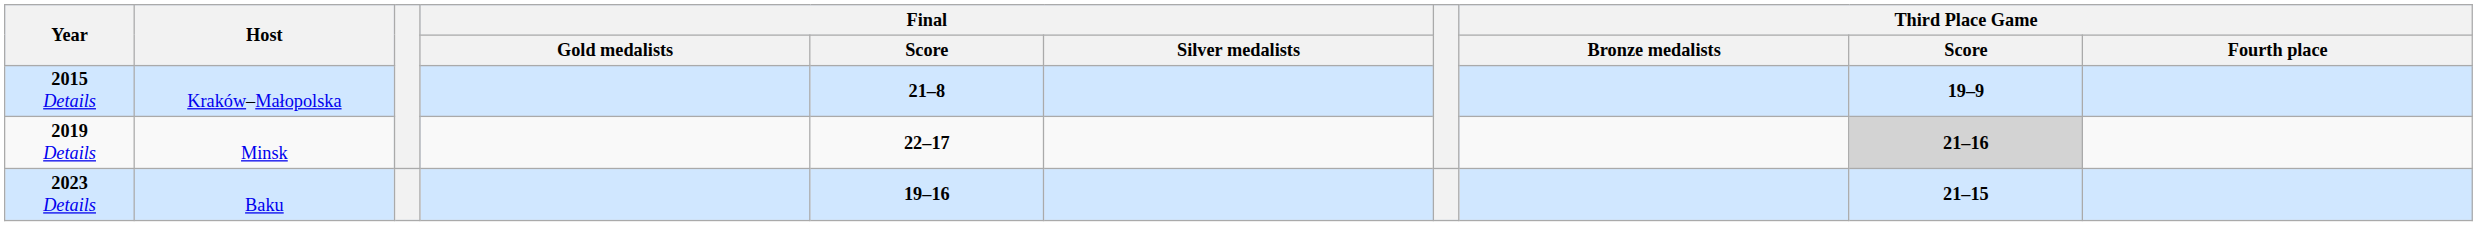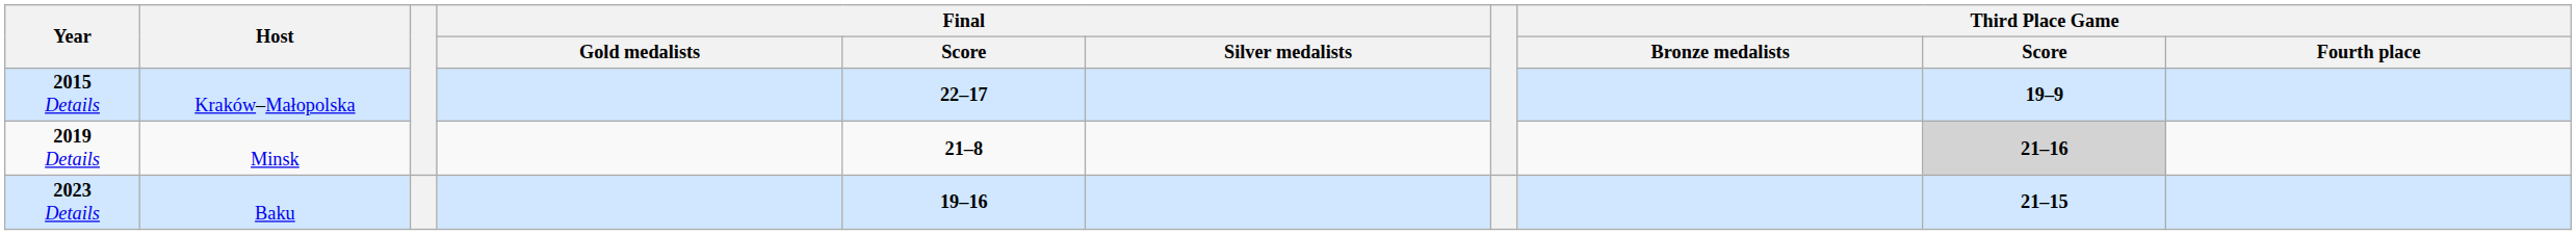2015 Details | Final / Score: 21–8 -> 22–17
2019 Details | Final / Score: 22–17 -> 21–8
